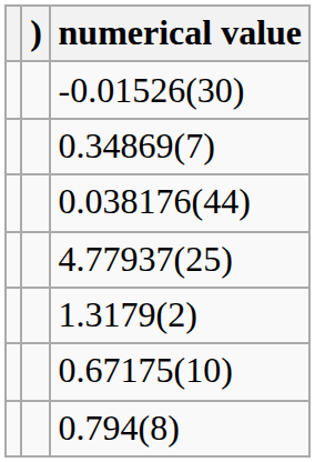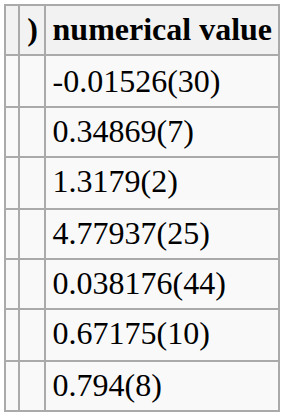rows swapped: 1.3179(2) <-> 0.038176(44)
